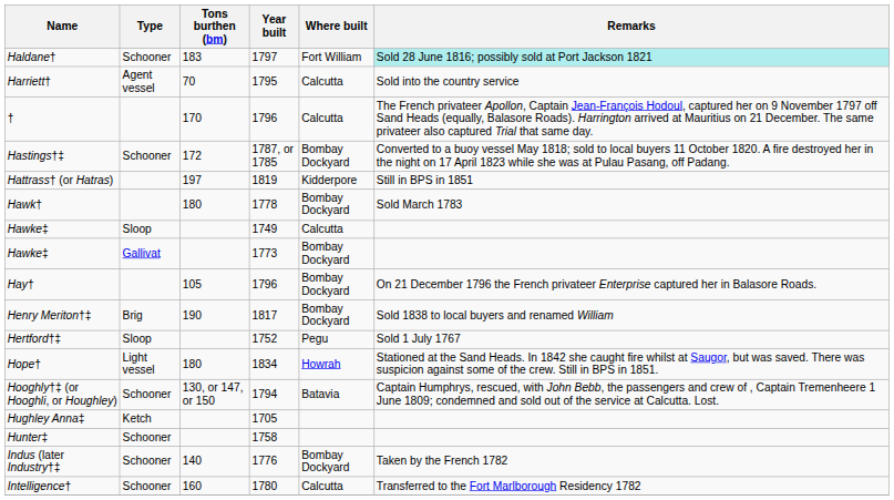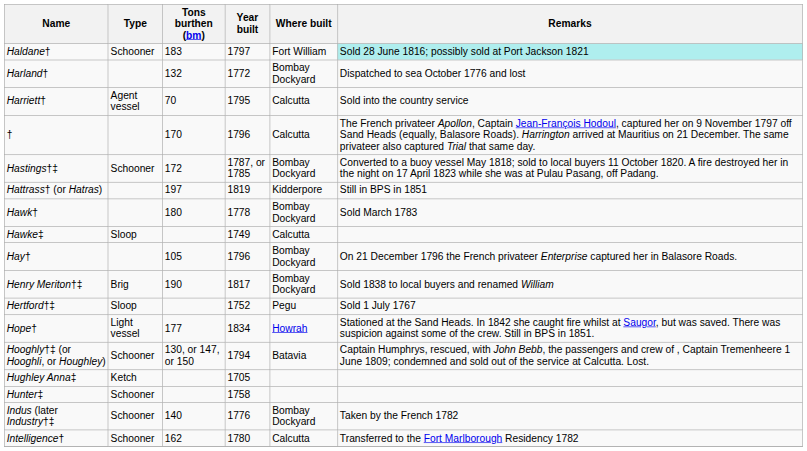+ row: Harland† | 132 | 1772 | Bombay Dockyard | Dispatched to sea October 1776 and lost
- row: Hawke‡ | Gallivat | 1773 | Bombay Dockyard
Hope† | Tons burthen (bm): 180 -> 177
Intelligence† | Tons burthen (bm): 160 -> 162
